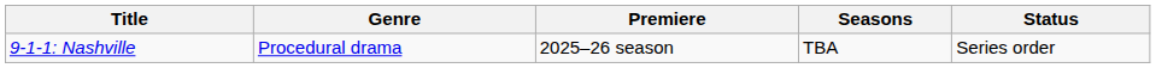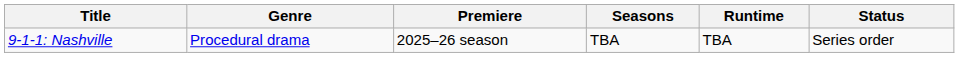+ column: Runtime | TBA
